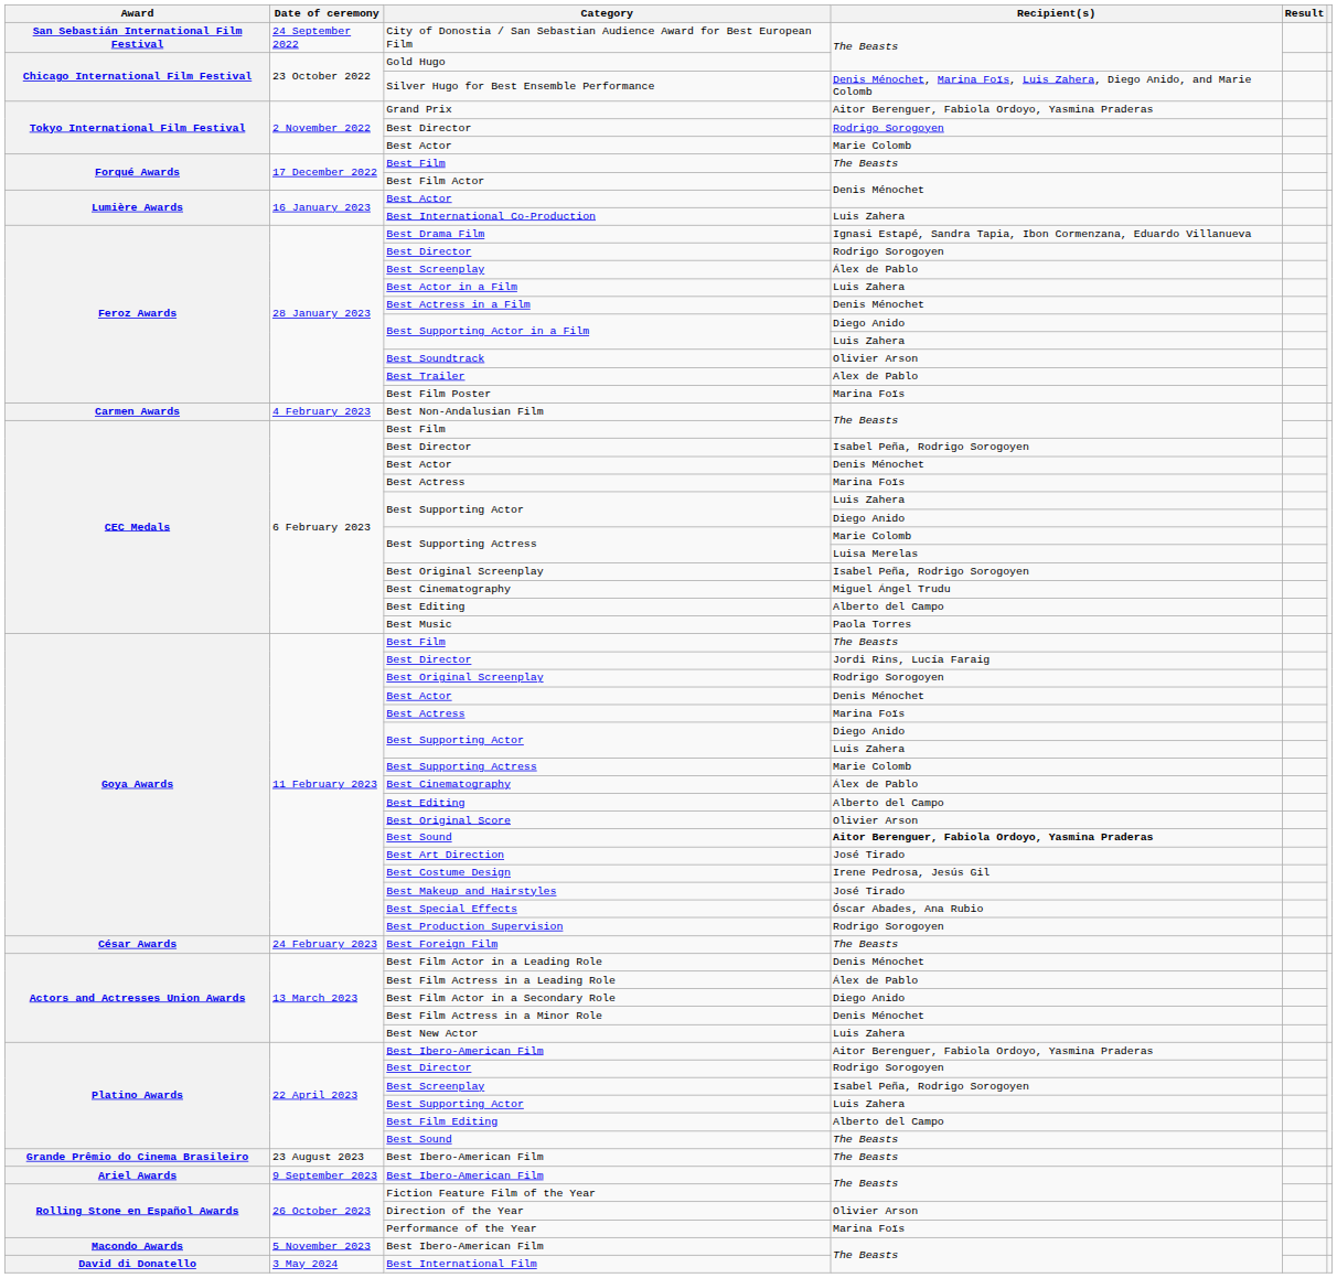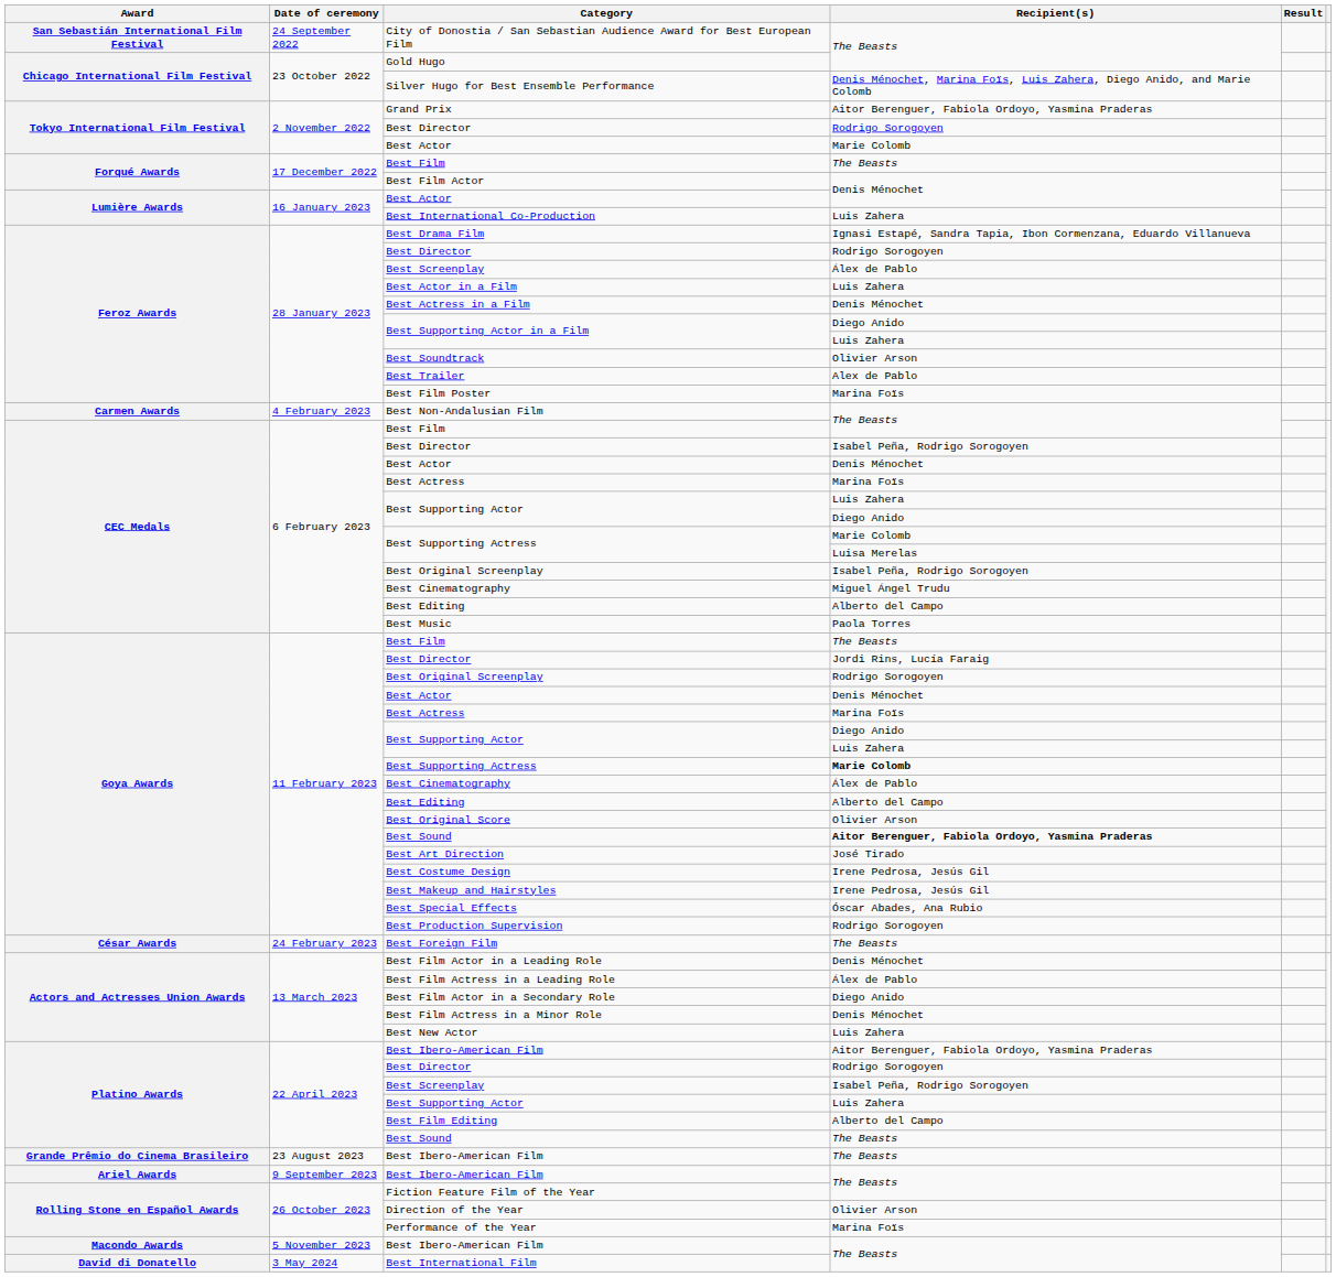Goya Awards / Best Supporting Actress | Recipient(s): normal -> bold
Best Makeup and Hairstyles | Recipient(s): José Tirado -> Irene Pedrosa, Jesús Gil
